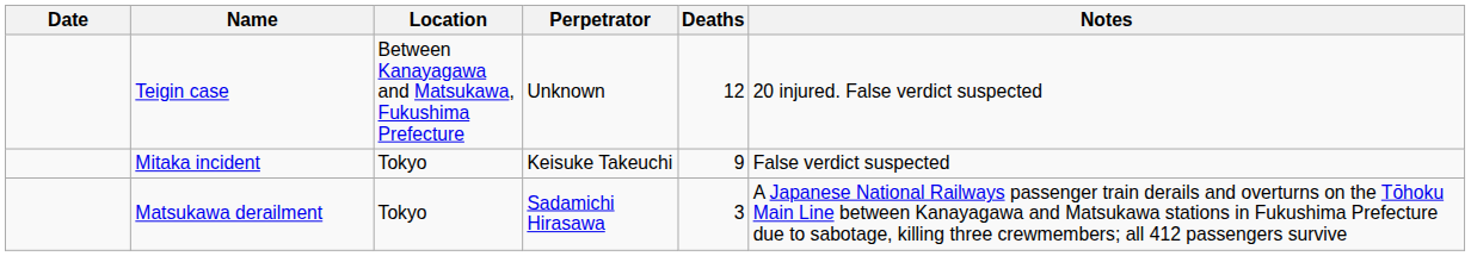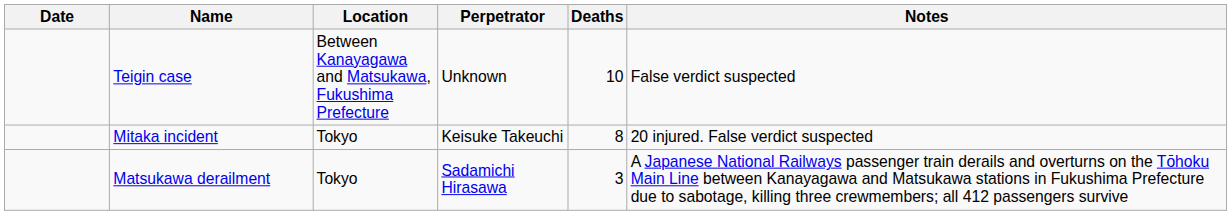Teigin case | Deaths: 12 -> 10
Teigin case | Notes: 20 injured. False verdict suspected -> False verdict suspected
Mitaka incident | Deaths: 9 -> 8
Mitaka incident | Notes: False verdict suspected -> 20 injured. False verdict suspected
